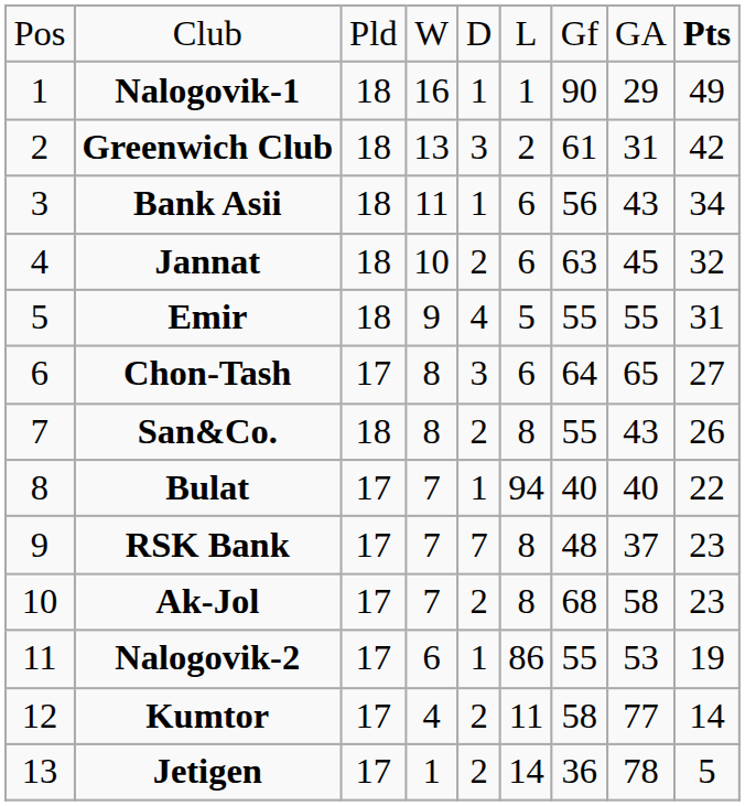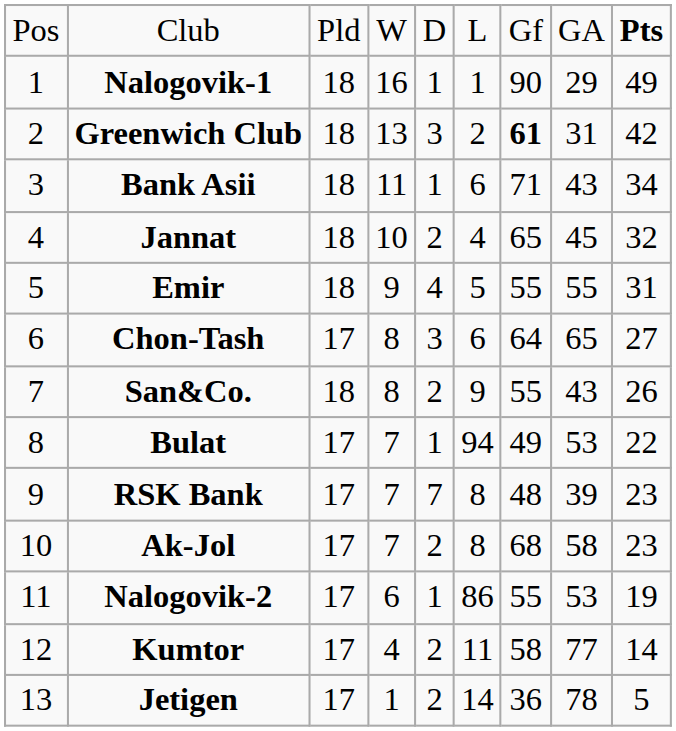Greenwich Club | column 7: normal -> bold
Bank Asii | column 7: 56 -> 71
Jannat | column 6: 6 -> 4
Jannat | column 7: 63 -> 65
San&Co. | column 6: 8 -> 9
Bulat | column 7: 40 -> 49
Bulat | column 8: 40 -> 53
RSK Bank | column 8: 37 -> 39
